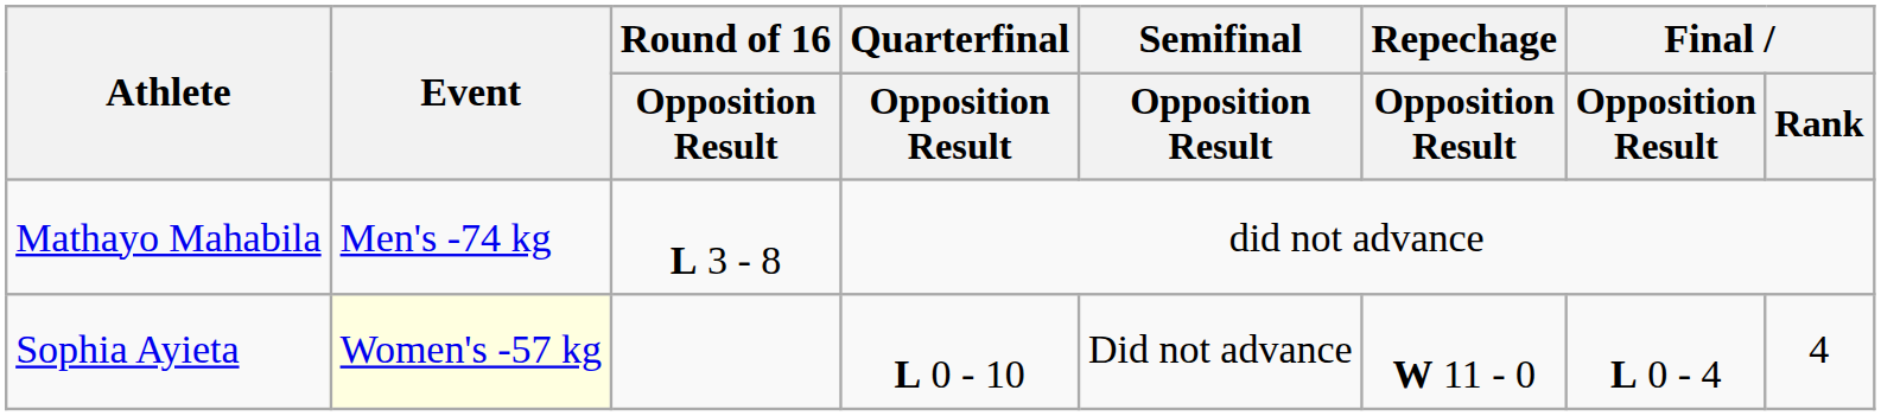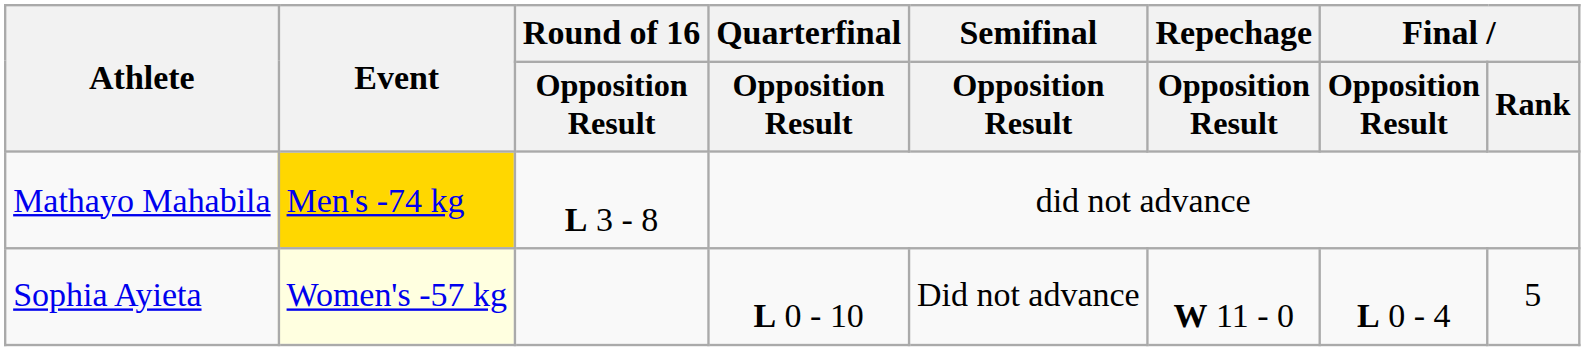Mathayo Mahabila | Event: no background -> gold background
Sophia Ayieta | Final / Rank: 4 -> 5
